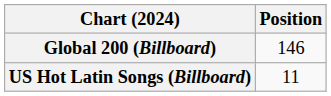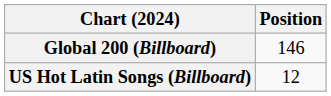US Hot Latin Songs (Billboard) | Position: 11 -> 12
